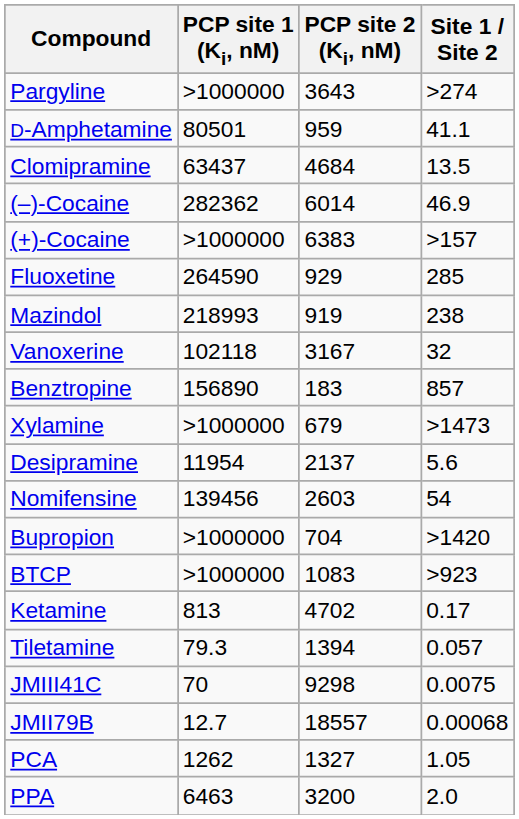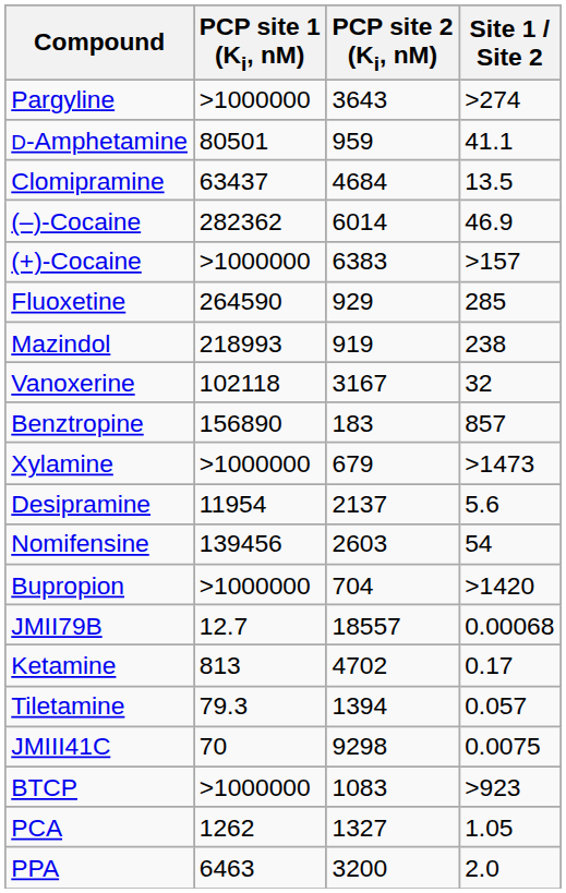rows swapped: BTCP <-> JMII79B
